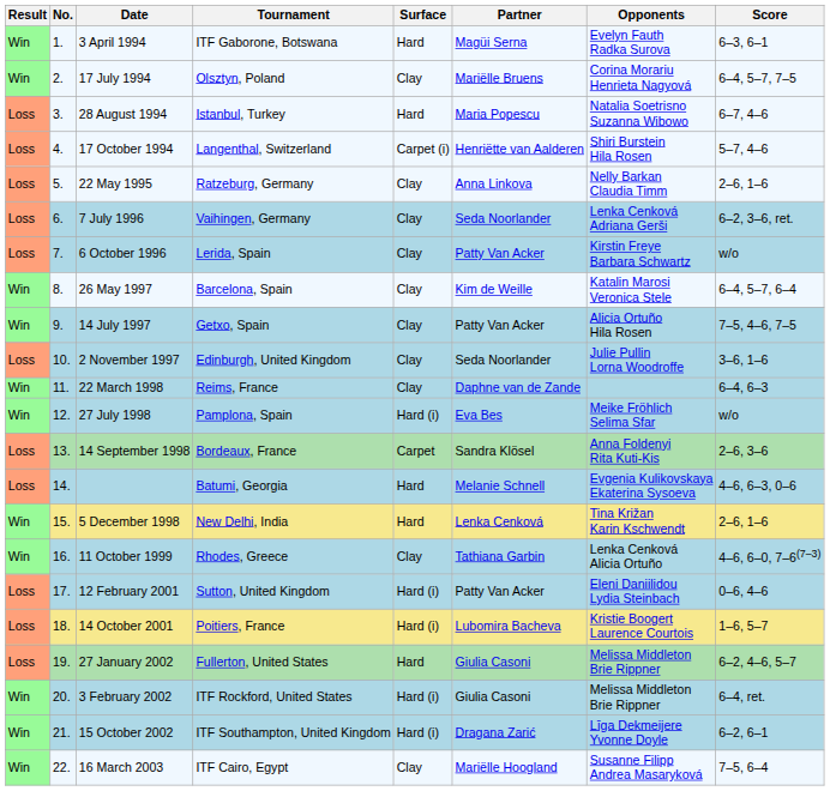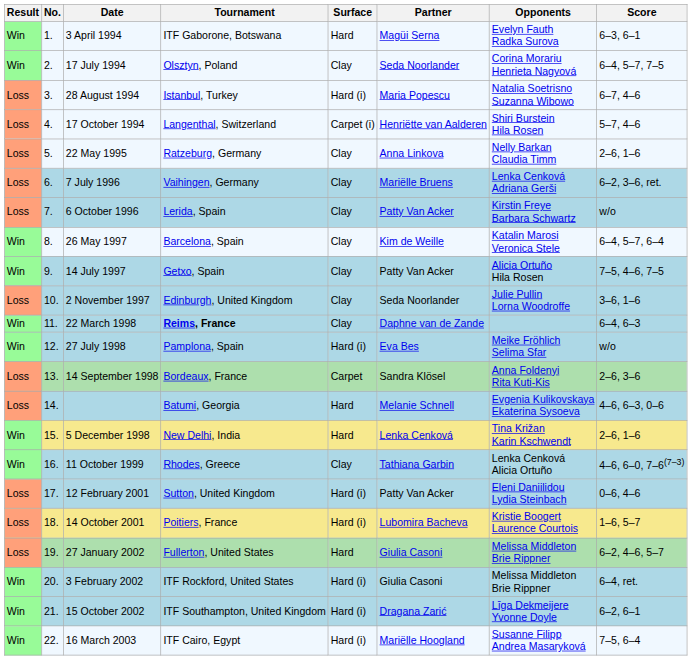17 July 1994 | Partner: Mariëlle Bruens -> Seda Noorlander
28 August 1994 | Surface: Hard -> Hard (i)
7 July 1996 | Partner: Seda Noorlander -> Mariëlle Bruens
22 March 1998 | Tournament: normal -> bold
16 March 2003 | Surface: Clay -> Hard (i)
